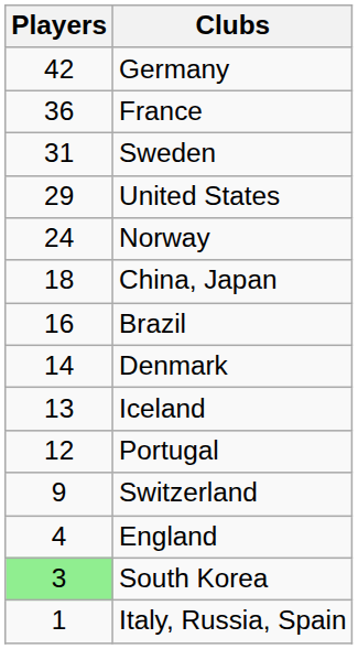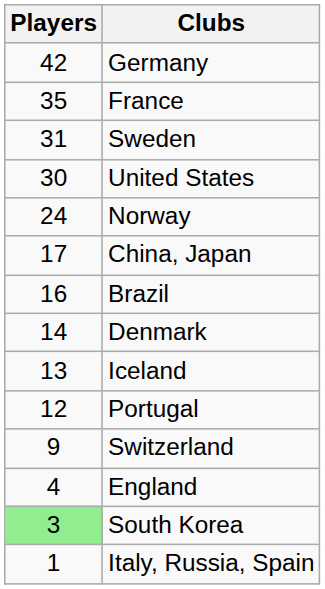France | Players: 36 -> 35
United States | Players: 29 -> 30
China, Japan | Players: 18 -> 17
